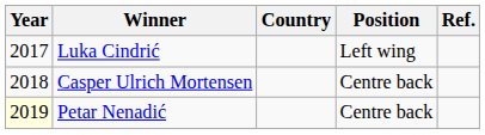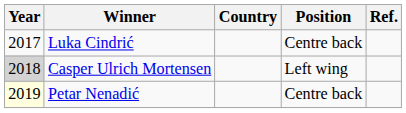Luka Cindrić | Position: Left wing -> Centre back
Casper Ulrich Mortensen | Year: no background -> lightgrey background
Casper Ulrich Mortensen | Position: Centre back -> Left wing
